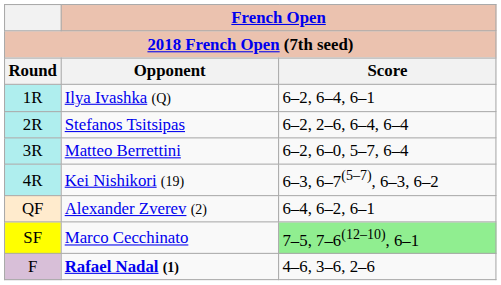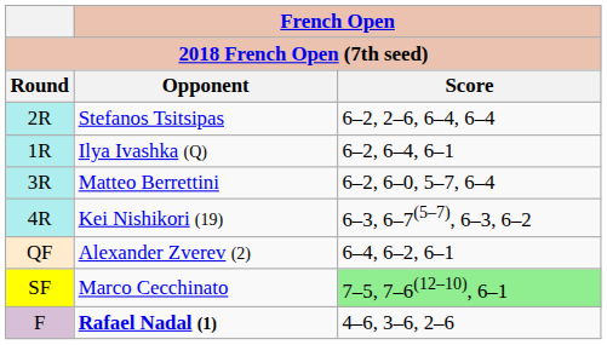rows swapped: Ilya Ivashka (Q) <-> Stefanos Tsitsipas
